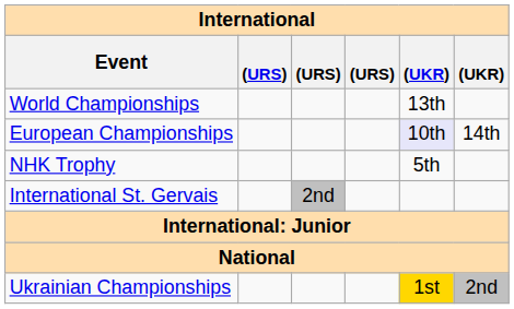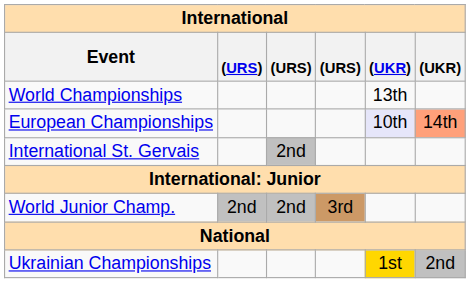European Championships | column 6: no background -> lightsalmon background
- row: NHK Trophy | 5th
+ row: World Junior Champ. | 2nd | 2nd | 3rd
